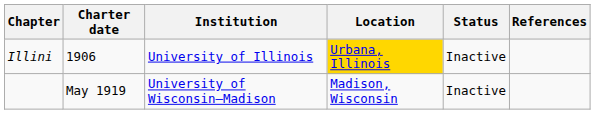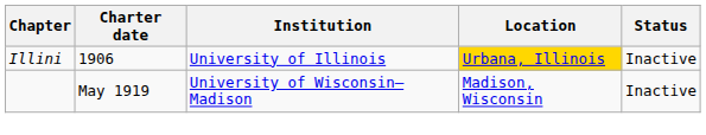- column: References
